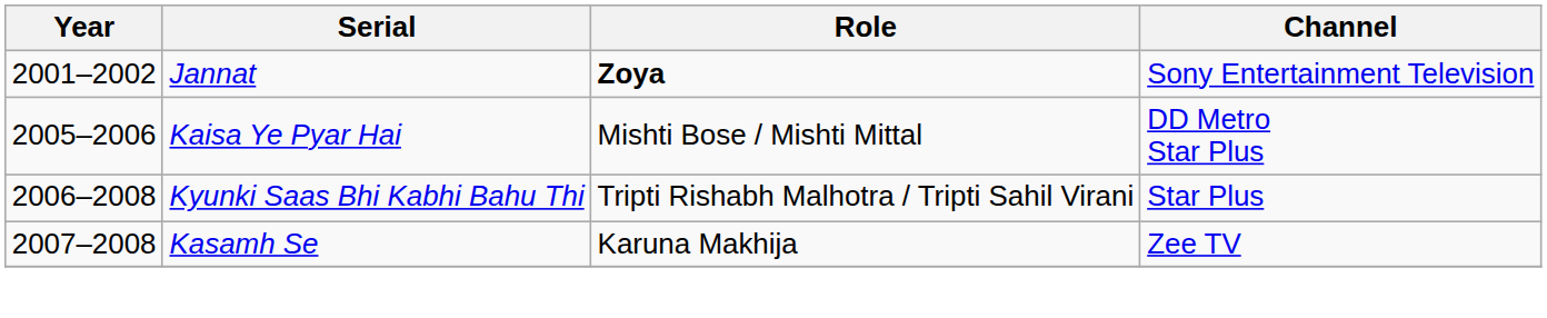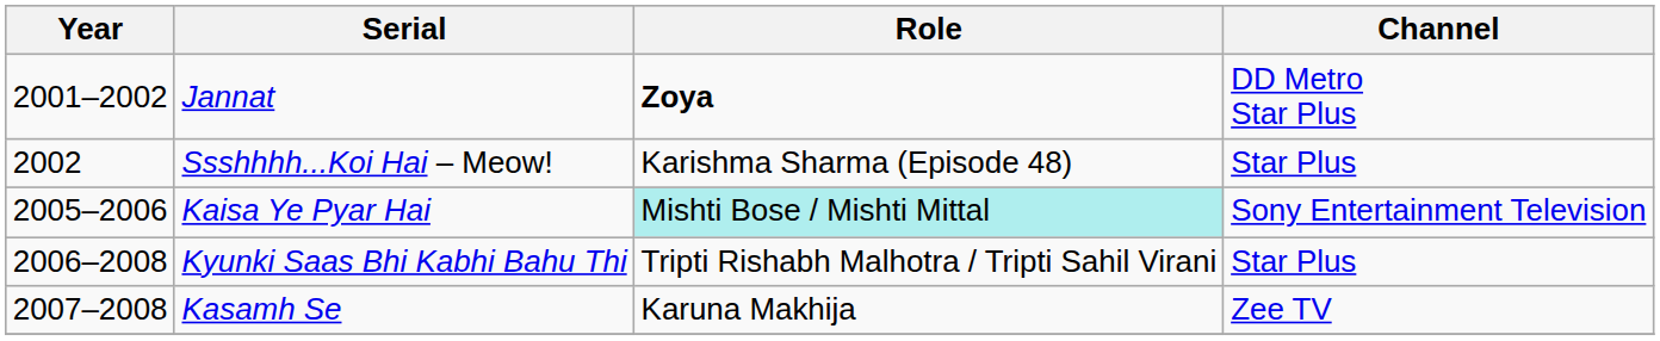Jannat | Channel: Sony Entertainment Television -> DD Metro Star Plus
+ row: 2002 | Ssshhhh...Koi Hai – Meow! | Karishma Sharma (Episode 48) | Star Plus
Kaisa Ye Pyar Hai | Role: no background -> paleturquoise background
Kaisa Ye Pyar Hai | Channel: DD Metro Star Plus -> Sony Entertainment Television
